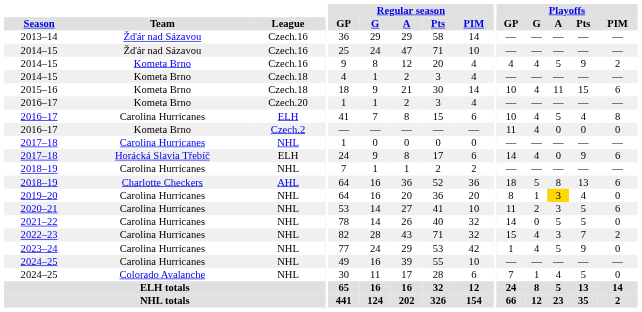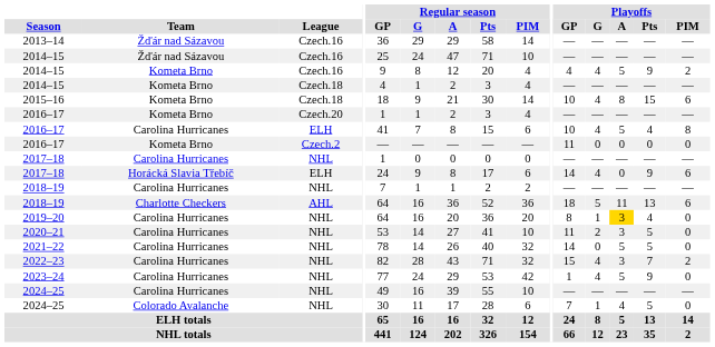2015–16 | Playoffs / A: 11 -> 8
2016–17 / Czech.2 | Playoffs / G: 4 -> 0
2018–19 / AHL | Playoffs / A: 8 -> 11
2020–21 | Playoffs / PIM: 6 -> 0
